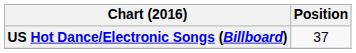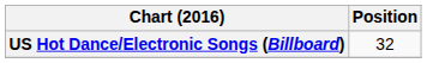US Hot Dance/Electronic Songs (Billboard) | Position: 37 -> 32
